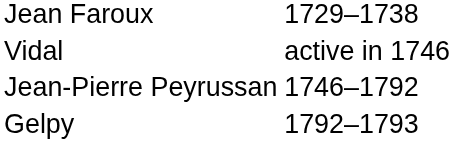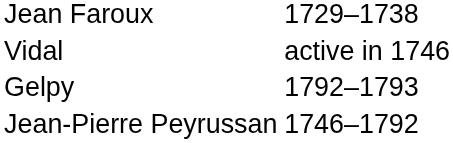rows swapped: Jean-Pierre Peyrussan <-> Gelpy
